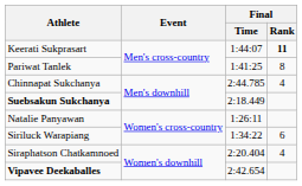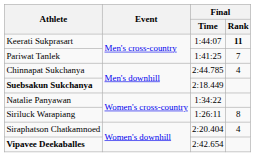Pariwat Tanlek | Final / Rank: 8 -> 7
Natalie Panyawan | Final / Time: 1:26:11 -> 1:34:22
Siriluck Warapiang | Final / Time: 1:34:22 -> 1:26:11
Siriluck Warapiang | Final / Rank: 6 -> 8
